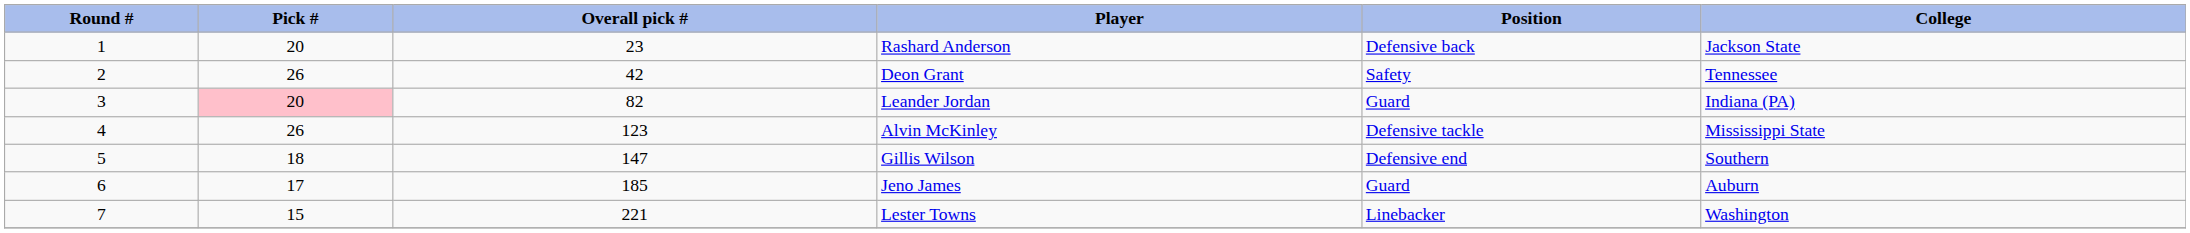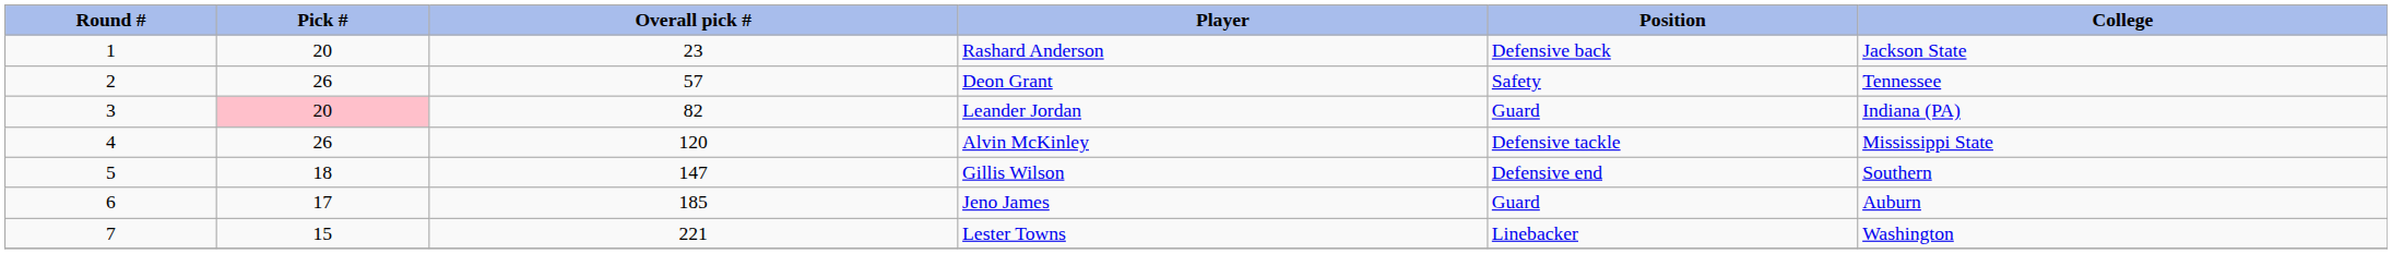Deon Grant | Overall pick #: 42 -> 57
Alvin McKinley | Overall pick #: 123 -> 120
